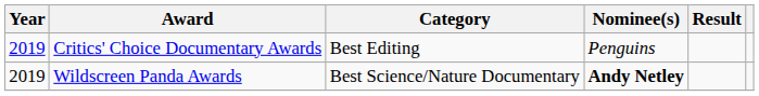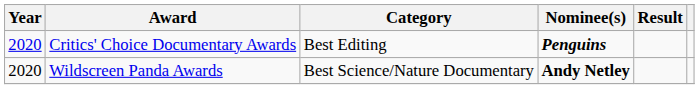Critics' Choice Documentary Awards | Year: 2019 -> 2020
Critics' Choice Documentary Awards | Nominee(s): normal -> bold
Wildscreen Panda Awards | Year: 2019 -> 2020
